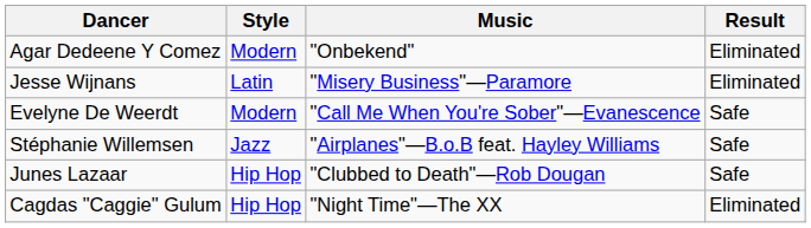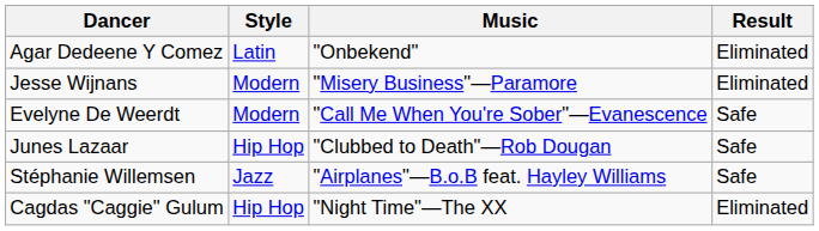Agar Dedeene Y Comez | Style: Modern -> Latin
Jesse Wijnans | Style: Latin -> Modern
rows swapped: Junes Lazaar <-> Stéphanie Willemsen
